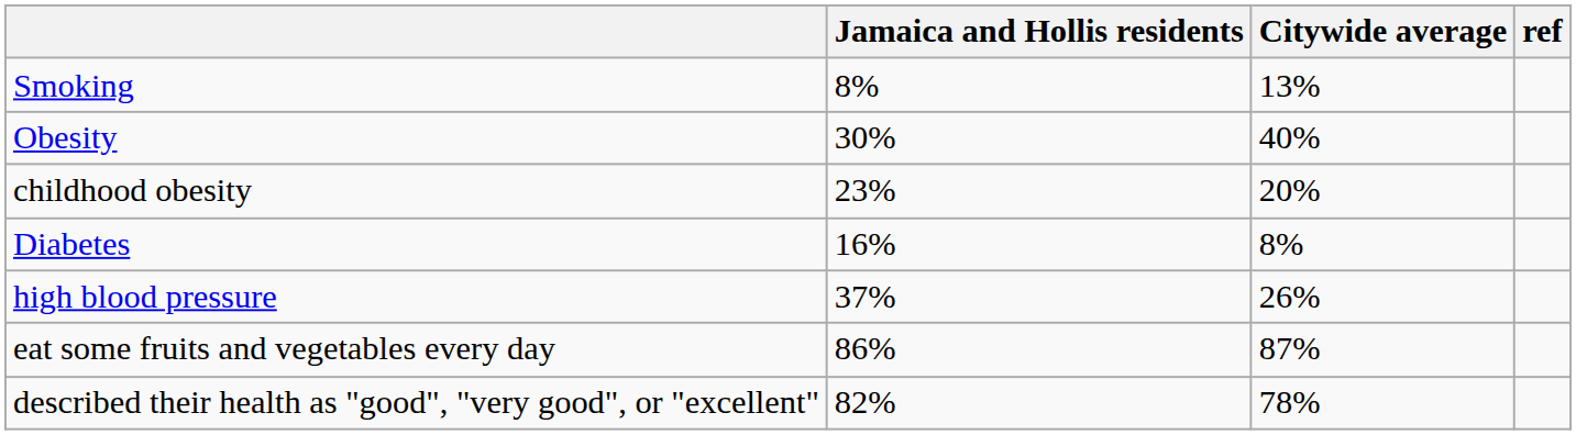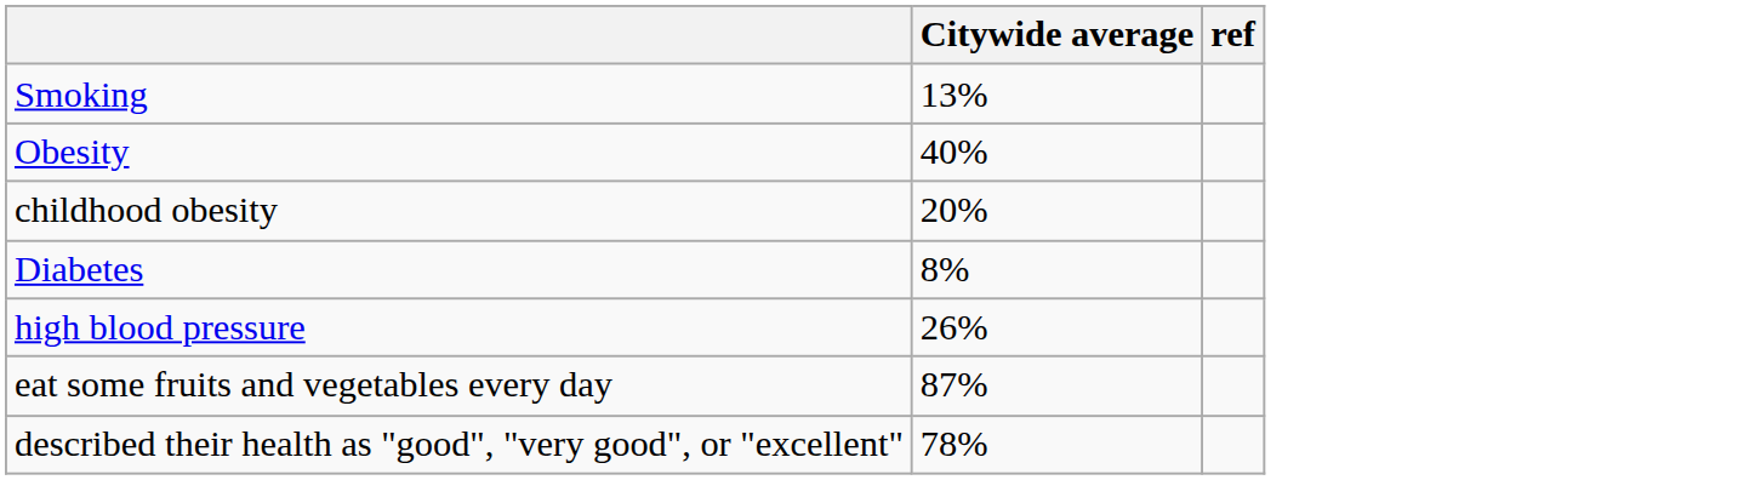- column: Jamaica and Hollis residents | 8% | 30% | 23% | 16% | 37% | 86% | 82%
